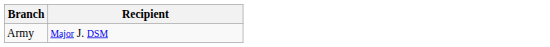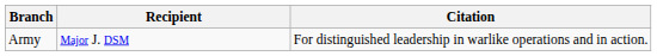+ column: Citation | For distinguished leadership in warlike operations and in action.
